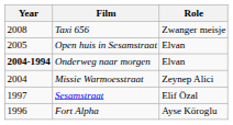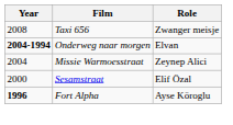- row: 2005 | Open huis in Sesamstraat | Elvan
Sesamstraat | Year: 1997 -> 2000
Fort Alpha | Year: normal -> bold
